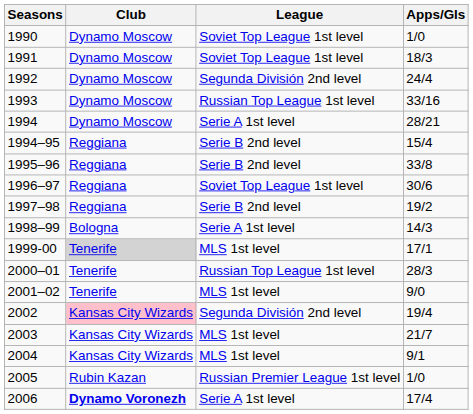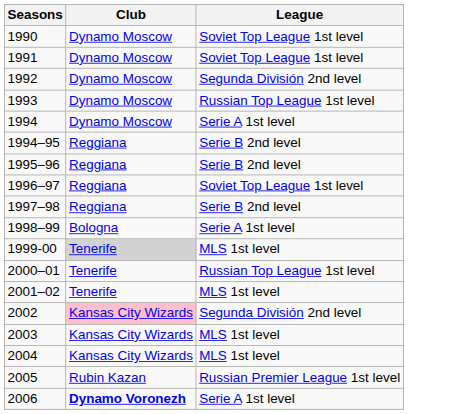- column: Apps/Gls | 1/0 | 18/3 | 24/4 | 33/16 | 28/21 | 15/4 | 33/8 | 30/6 | 19/2 | 14/3 | 17/1 | 28/3 | 9/0 | 19/4 | 21/7 | 9/1 | 1/0 | 17/4
